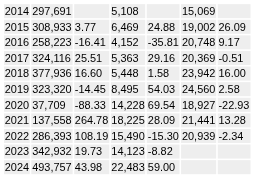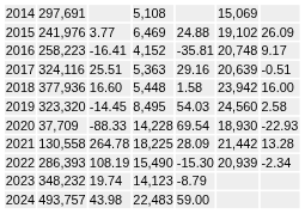2015 | column 2: 308,933 -> 241,976
2015 | column 6: 19,002 -> 19,102
2017 | column 6: 20,369 -> 20,639
2020 | column 6: 18,927 -> 18,930
2021 | column 2: 137,558 -> 130,558
2021 | column 6: 21,441 -> 21,442
2023 | column 2: 342,932 -> 348,232
2023 | column 3: 19.73 -> 19.74
2023 | column 5: -8.82 -> -8.79
